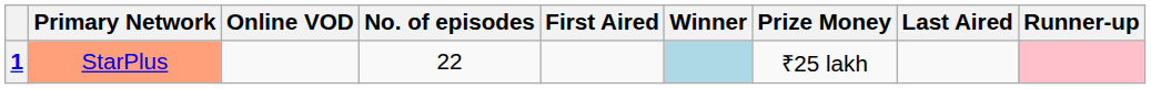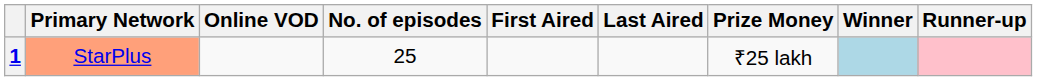columns swapped: Last Aired <-> Winner
1 | No. of episodes: 22 -> 25
